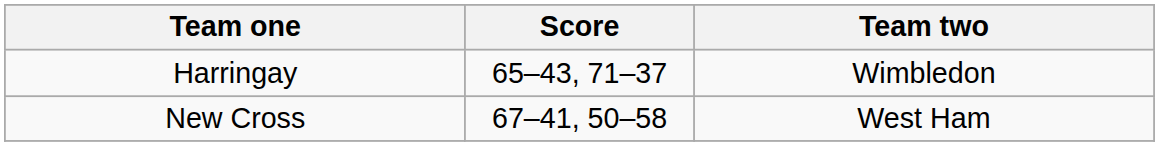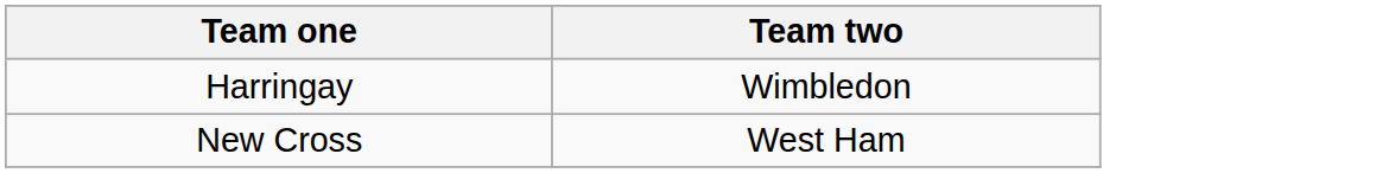- column: Score | 65–43, 71–37 | 67–41, 50–58
